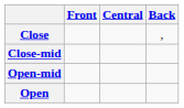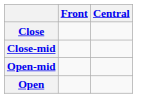- column: Back | ,
